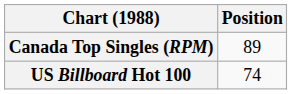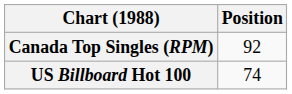Canada Top Singles (RPM) | Position: 89 -> 92
